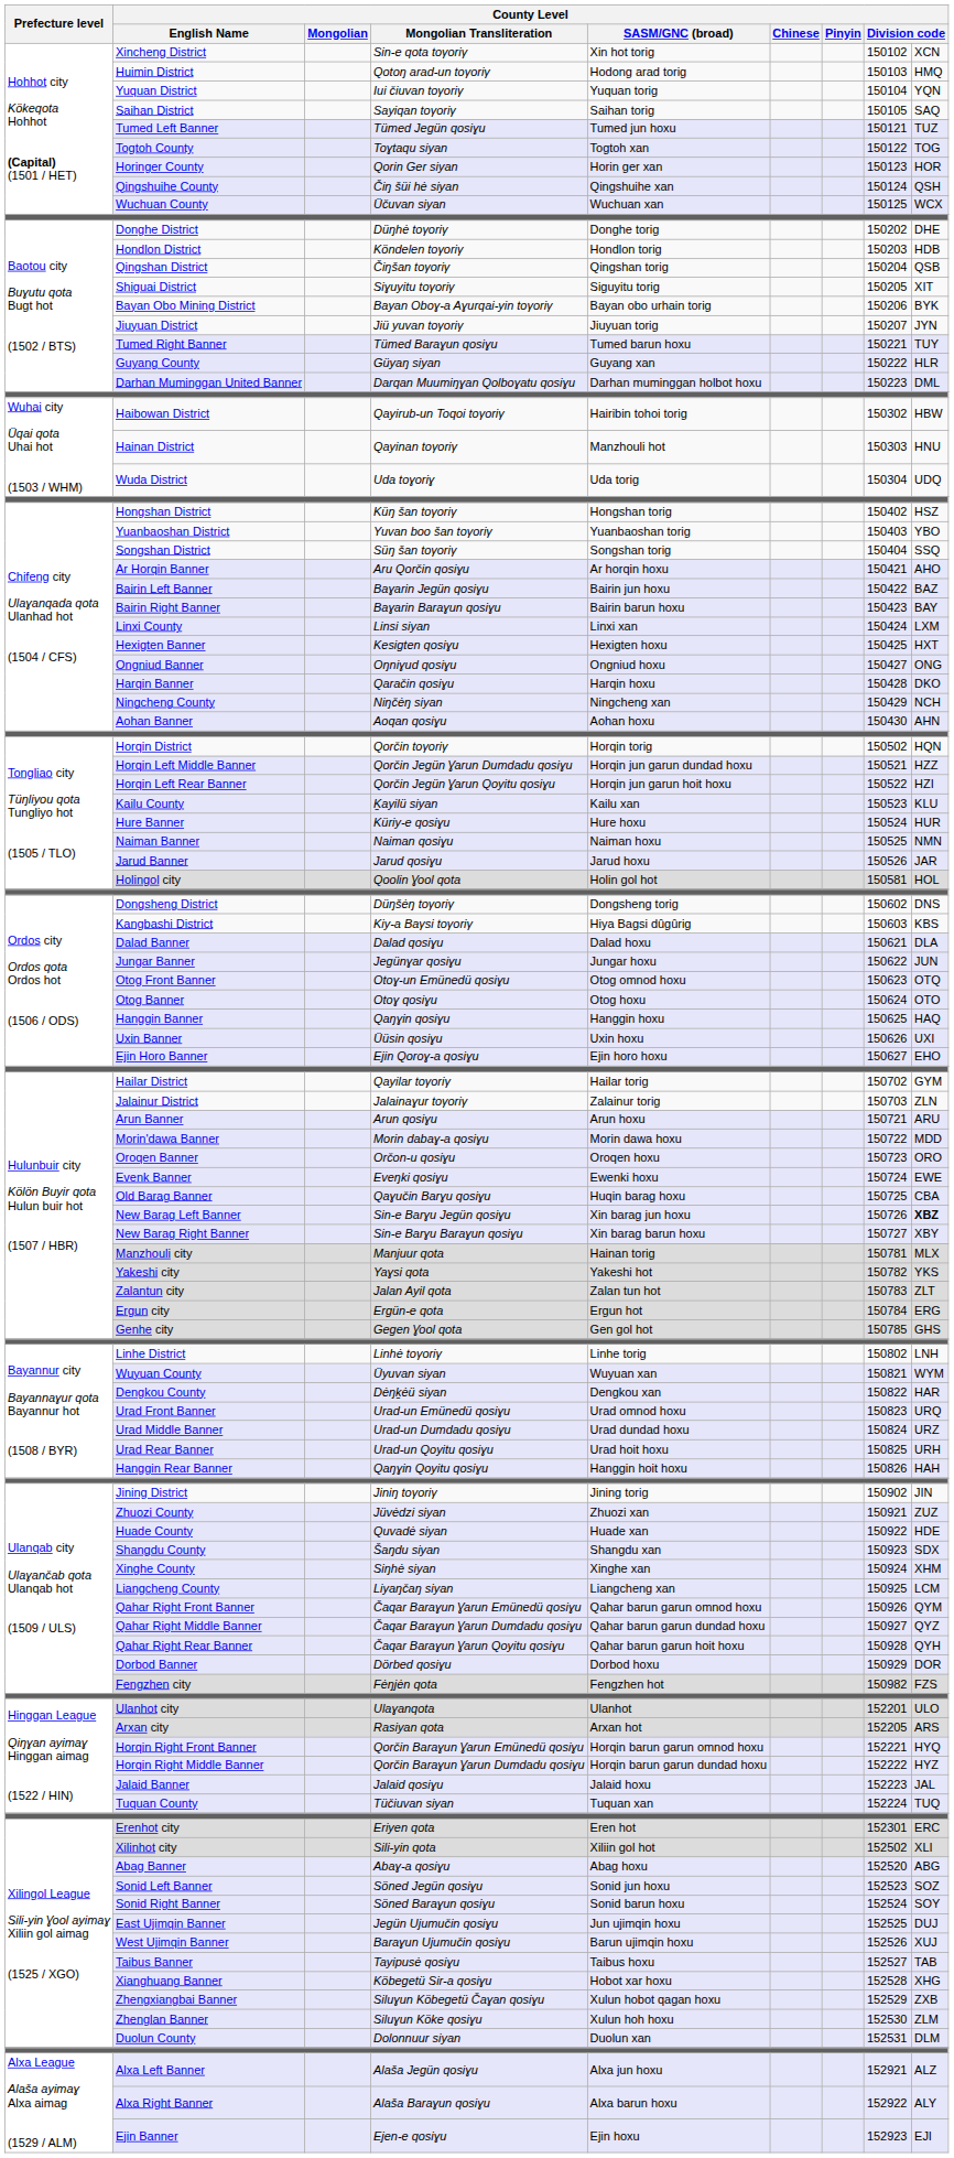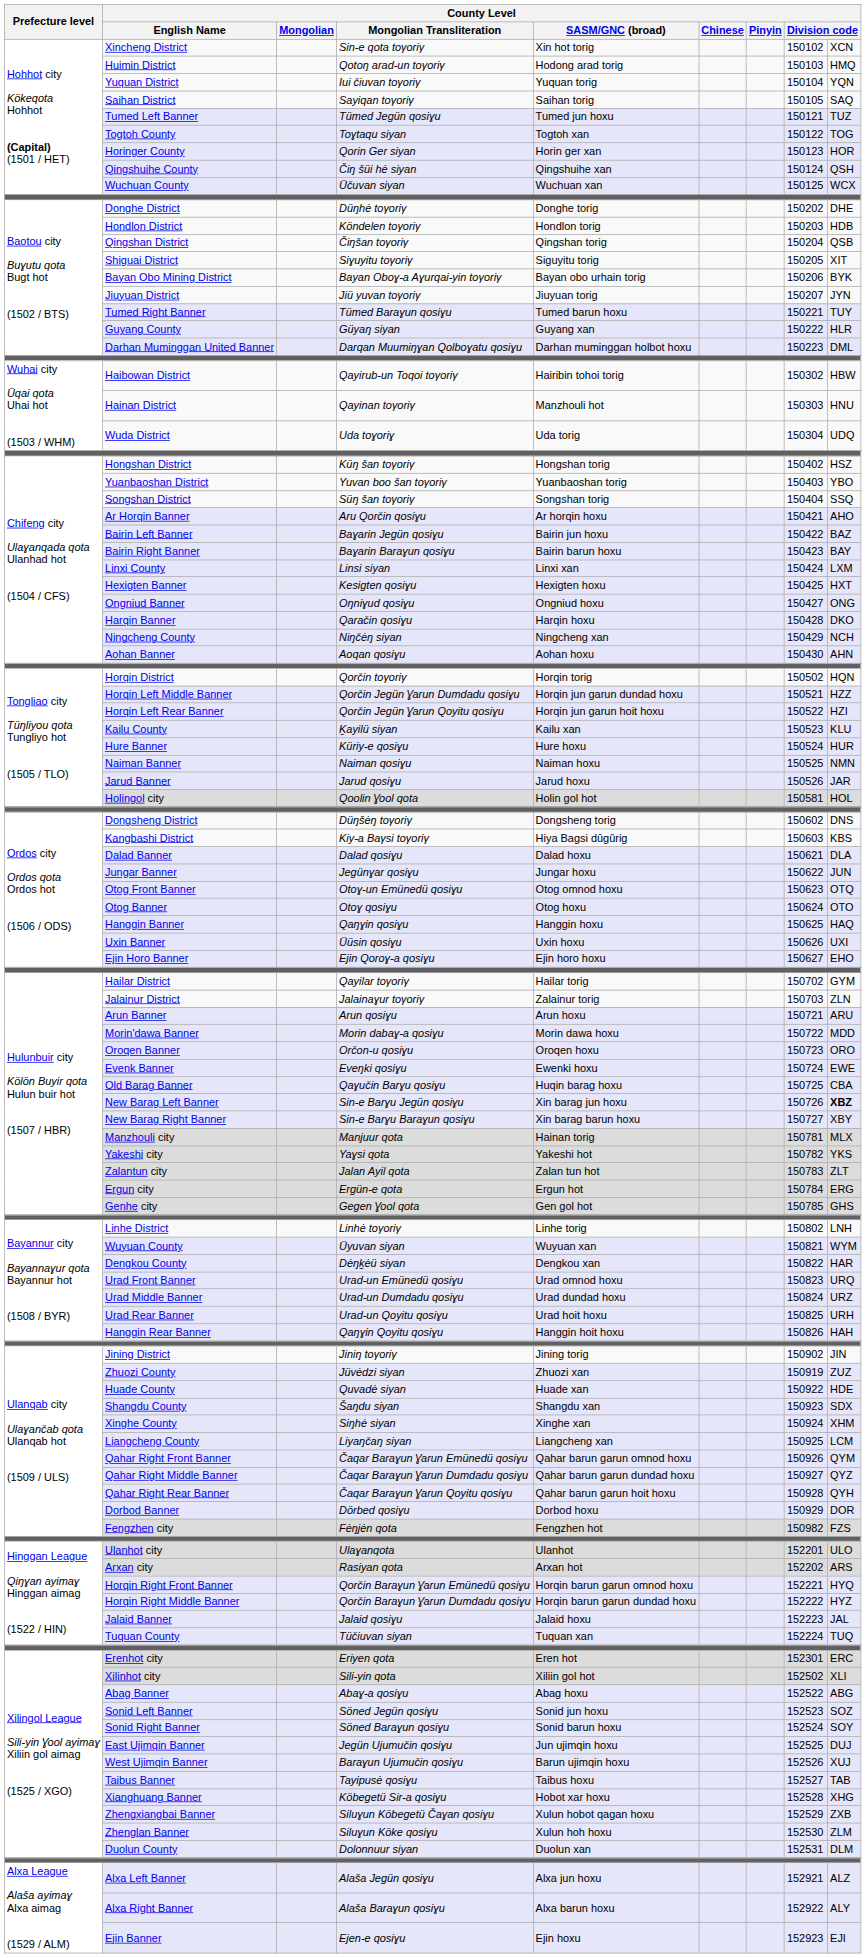Zhuozi County | column 8: 150921 -> 150919
Arxan city | column 8: 152205 -> 152202
Abag Banner | column 8: 152520 -> 152522
